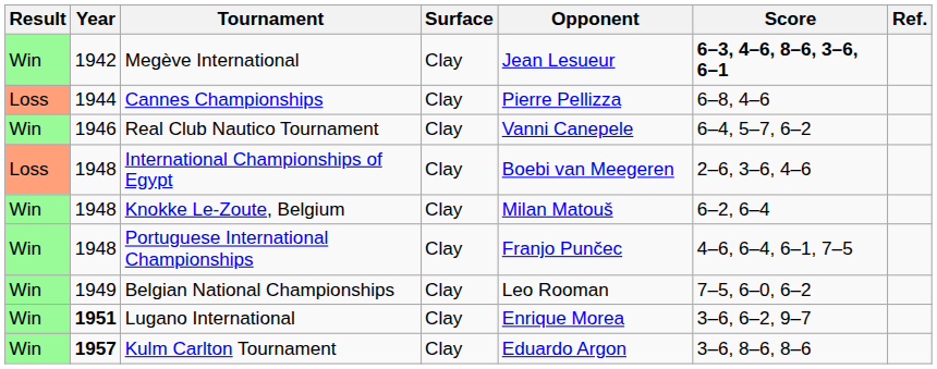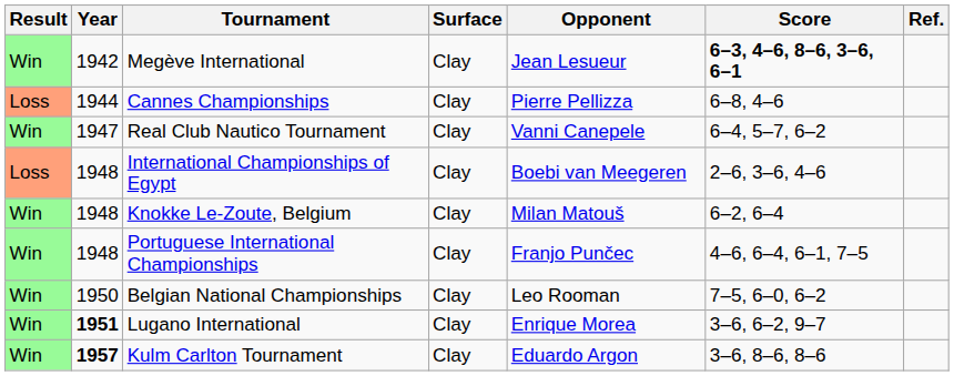Real Club Nautico Tournament | Year: 1946 -> 1947
Belgian National Championships | Year: 1949 -> 1950
